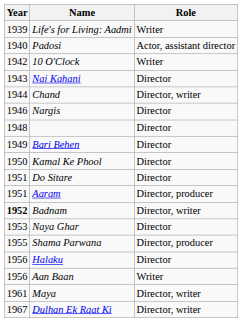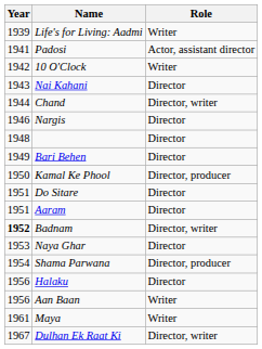Padosi | Year: 1940 -> 1941
Kamal Ke Phool | Role: Director -> Director, producer
Aaram | Role: Director, producer -> Director
Shama Parwana | Year: 1955 -> 1954
Maya | Role: Director, writer -> Writer
